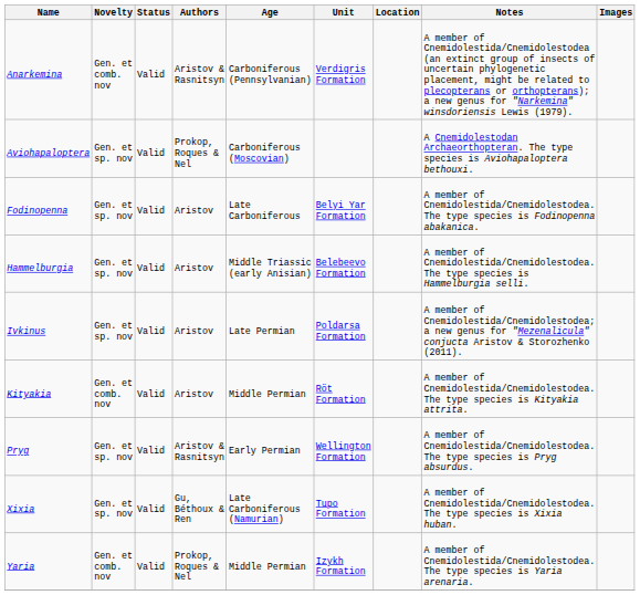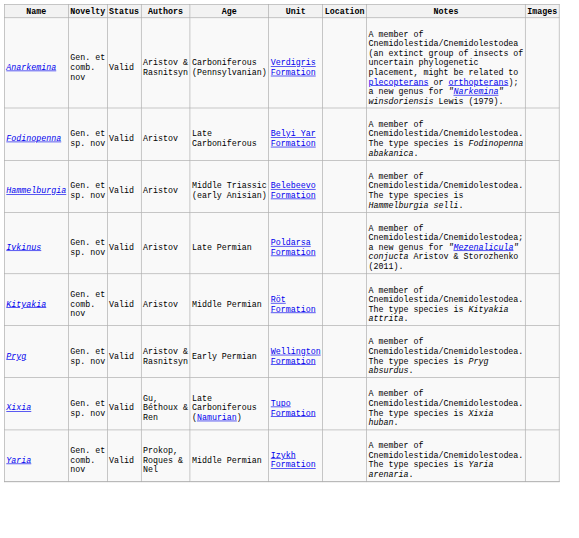- row: Aviohapaloptera | Gen. et sp. nov | Valid | Prokop, Roques & Nel | Carboniferous (Moscovian) | A Cnemidolestodan Archaeorthopteran. The type species is Aviohapaloptera bethouxi.
